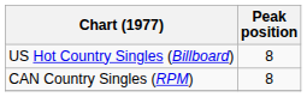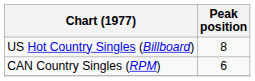CAN Country Singles (RPM) | Peak position: 8 -> 6
